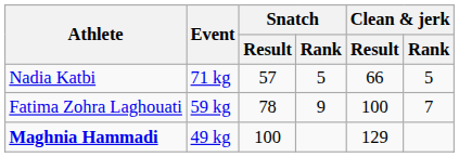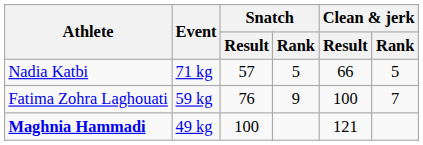Fatima Zohra Laghouati | Snatch / Result: 78 -> 76
Maghnia Hammadi | Clean & jerk / Result: 129 -> 121
